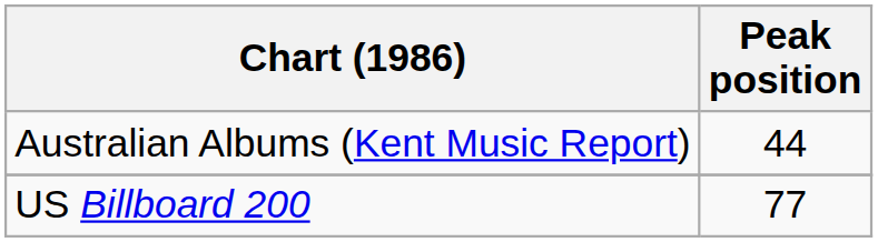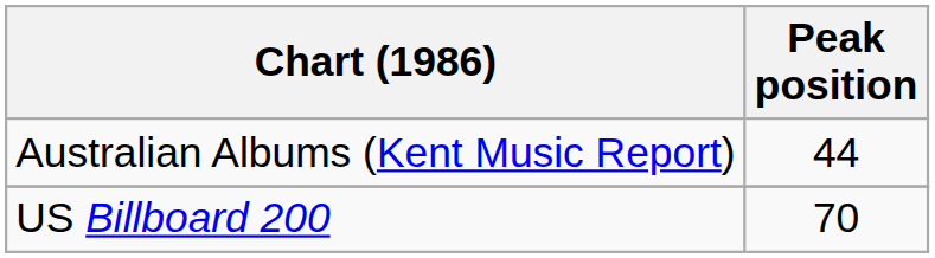US Billboard 200 | Peak position: 77 -> 70
